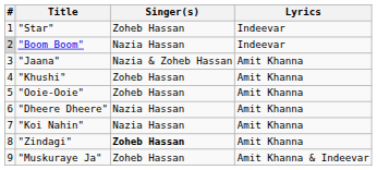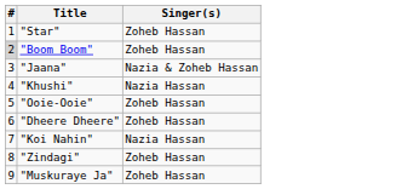- column: Lyrics | Indeevar | Indeevar | Amit Khanna | Amit Khanna | Amit Khanna | Amit Khanna | Amit Khanna | Amit Khanna | Amit Khanna & Indeevar
"Boom Boom" | Singer(s): Nazia Hassan -> Zoheb Hassan
"Khushi" | Singer(s): Zoheb Hassan -> Nazia Hassan
"Dheere Dheere" | Singer(s): Nazia Hassan -> Zoheb Hassan
"Zindagi" | Singer(s): bold -> normal
